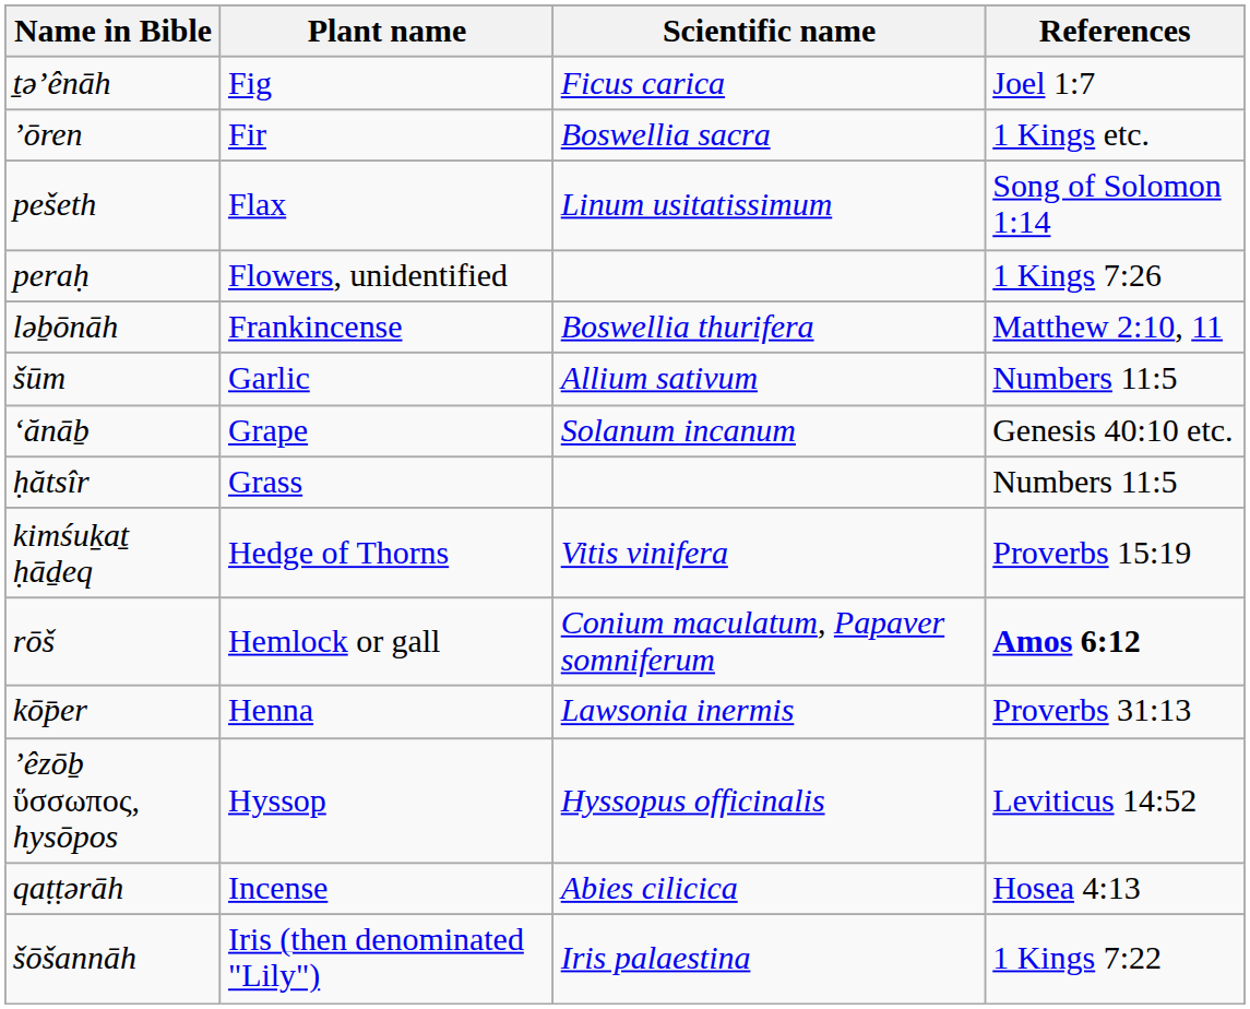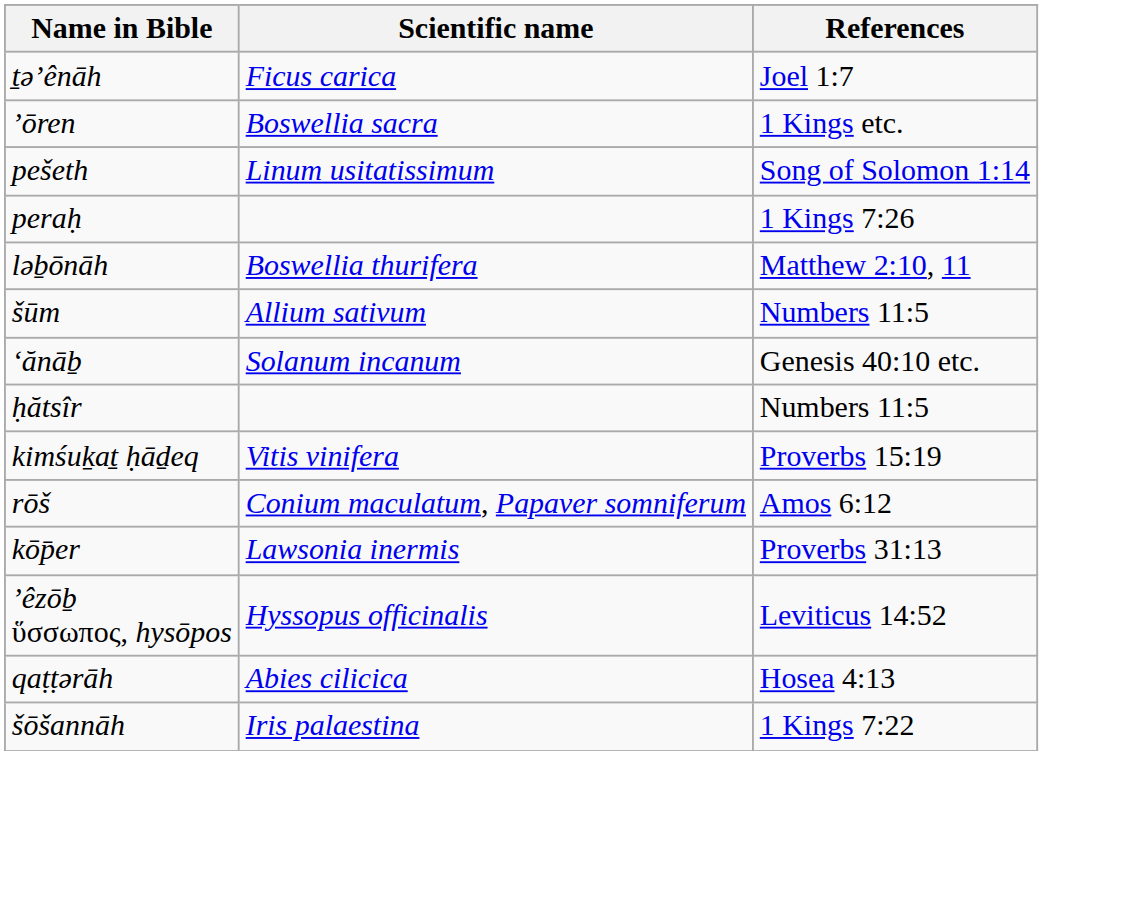- column: Plant name | Fig | Fir | Flax | Flowers, unidentified | Frankincense | Garlic | Grape | Grass | Hedge of Thorns | Hemlock or gall | Henna | Hyssop | Incense | Iris (then denominated "Lily")
rōš | References: bold -> normal
